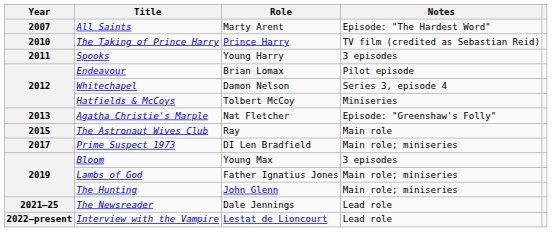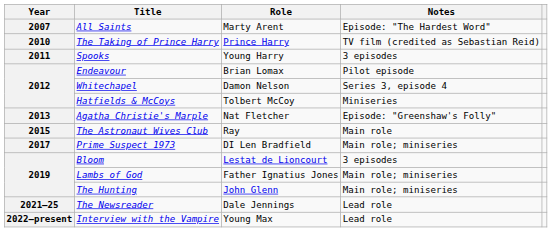Bloom | Role: Young Max -> Lestat de Lioncourt
Interview with the Vampire | Role: Lestat de Lioncourt -> Young Max
